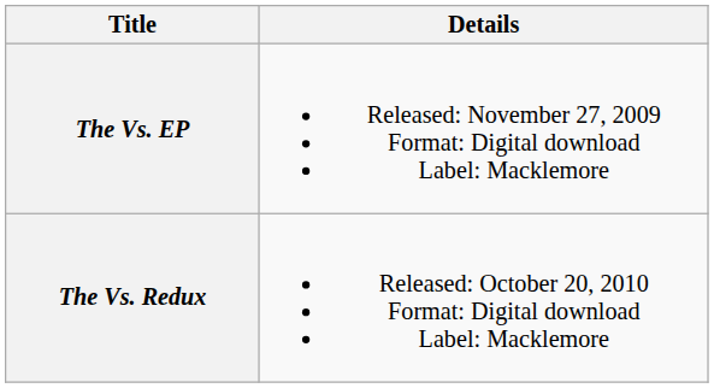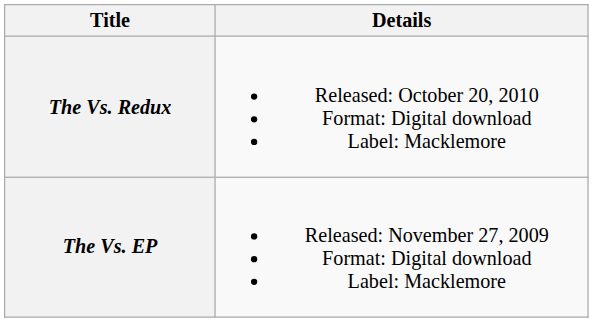rows swapped: The Vs. EP <-> The Vs. Redux
